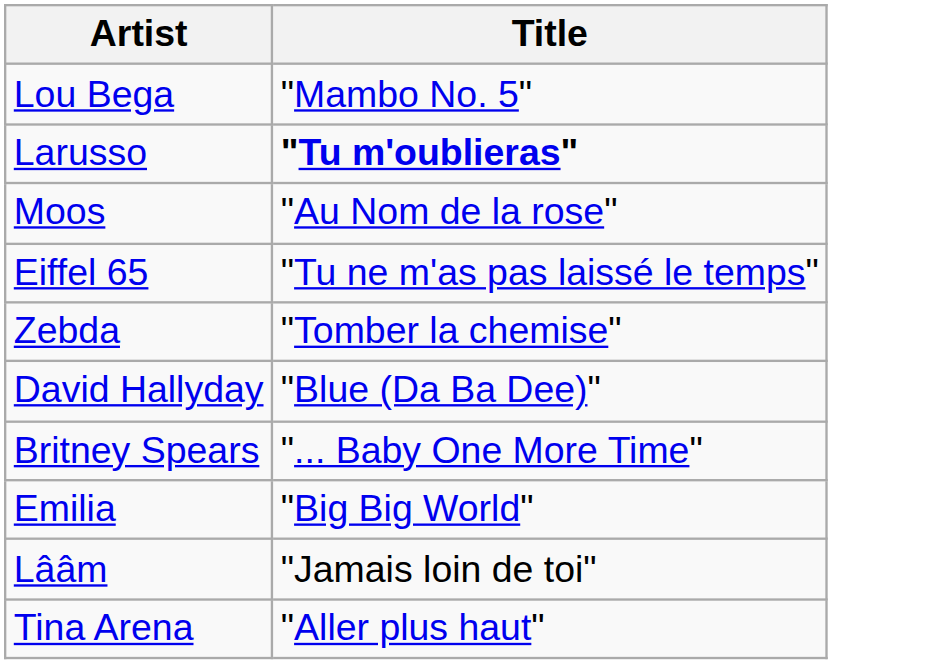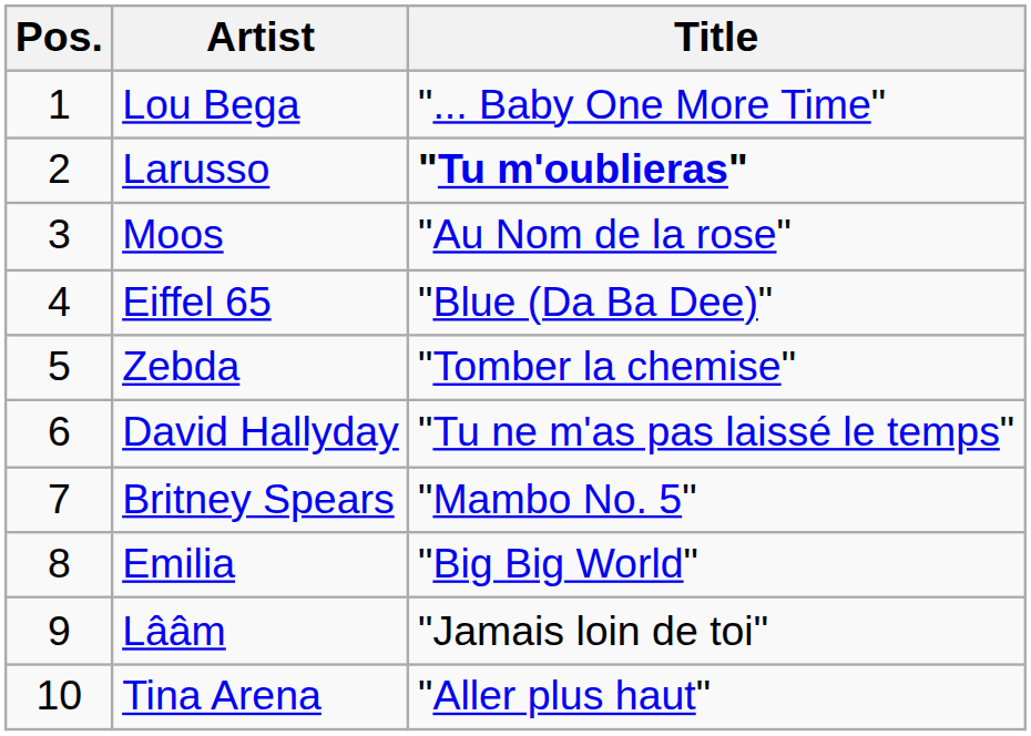+ column: Pos. | 1 | 2 | 3 | 4 | 5 | 6 | 7 | 8 | 9 | 10
Lou Bega | Title: "Mambo No. 5" -> "... Baby One More Time"
Eiffel 65 | Title: "Tu ne m'as pas laissé le temps" -> "Blue (Da Ba Dee)"
David Hallyday | Title: "Blue (Da Ba Dee)" -> "Tu ne m'as pas laissé le temps"
Britney Spears | Title: "... Baby One More Time" -> "Mambo No. 5"
